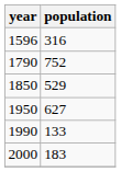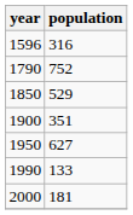+ row: 1900 | 351
2000 | population: 183 -> 181
